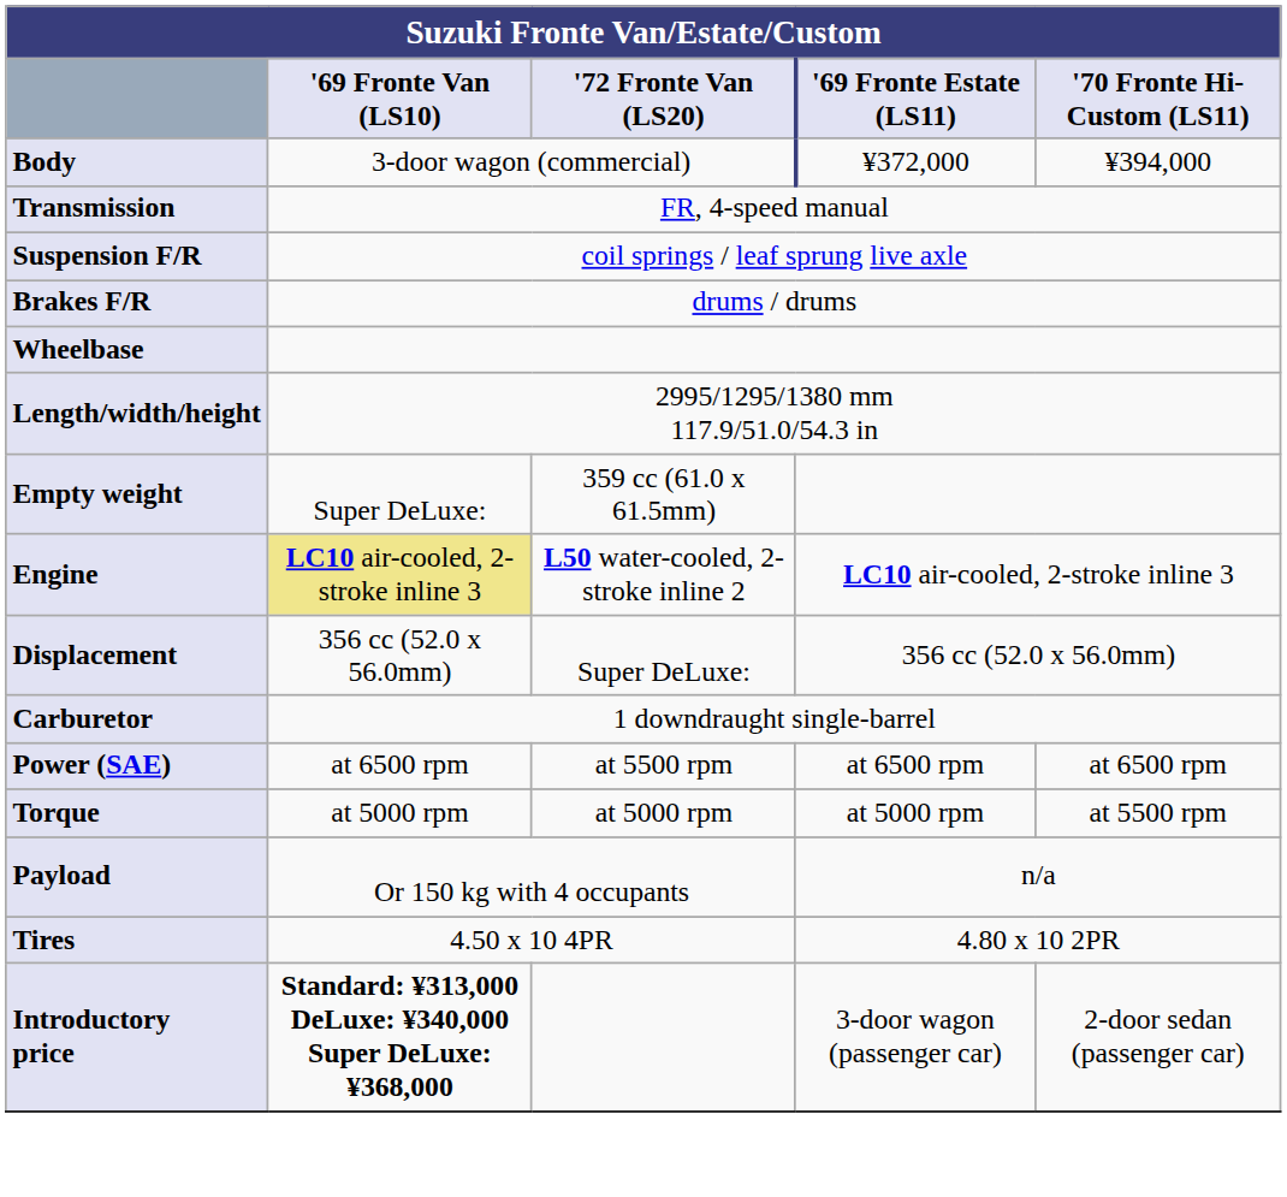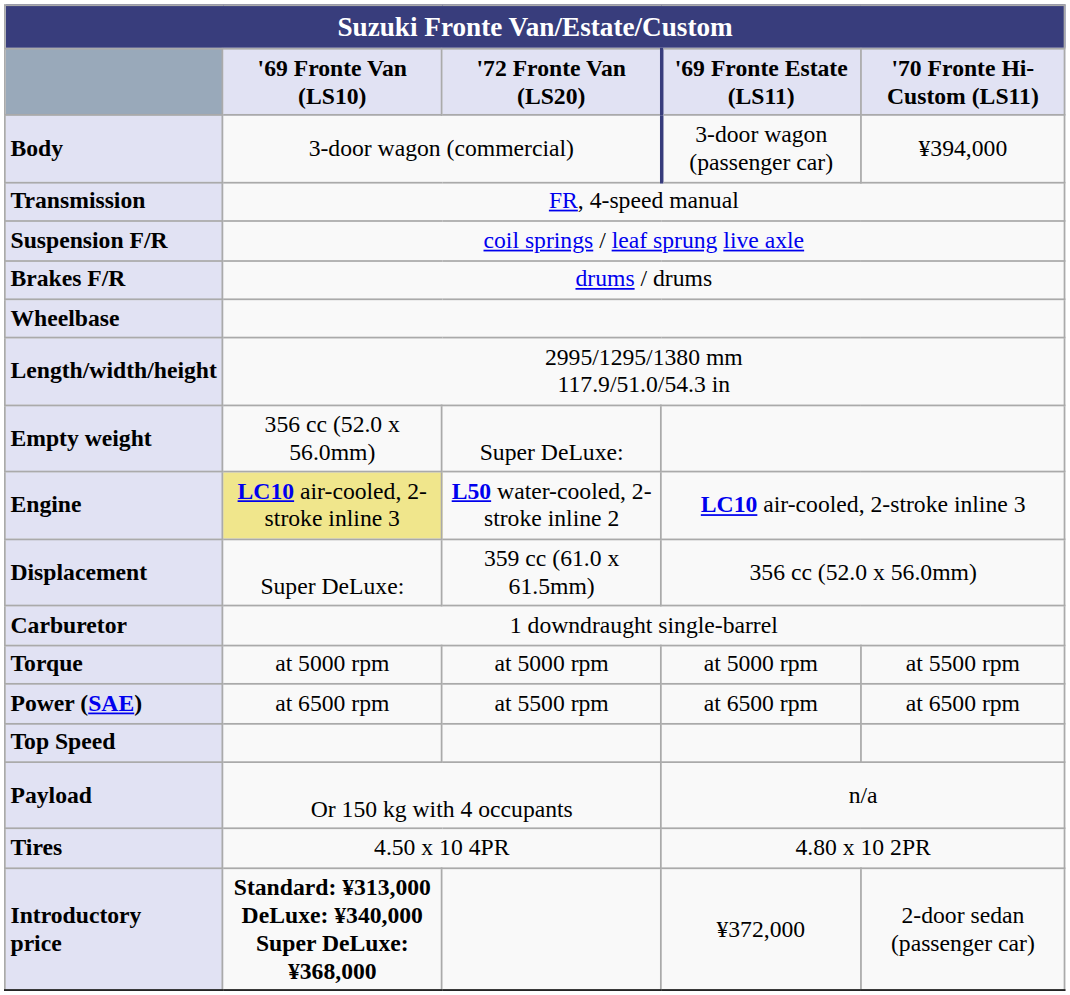Body | '69 Fronte Estate (LS11): ¥372,000 -> 3-door wagon (passenger car)
Empty weight | '69 Fronte Van (LS10): Super DeLuxe: -> 356 cc (52.0 x 56.0mm)
Empty weight | '72 Fronte Van (LS20): 359 cc (61.0 x 61.5mm) -> Super DeLuxe:
Displacement | '69 Fronte Van (LS10): 356 cc (52.0 x 56.0mm) -> Super DeLuxe:
Displacement | '72 Fronte Van (LS20): Super DeLuxe: -> 359 cc (61.0 x 61.5mm)
rows swapped: Power (SAE) <-> Torque
+ row: Top Speed
Introductory price | '69 Fronte Estate (LS11): 3-door wagon (passenger car) -> ¥372,000
